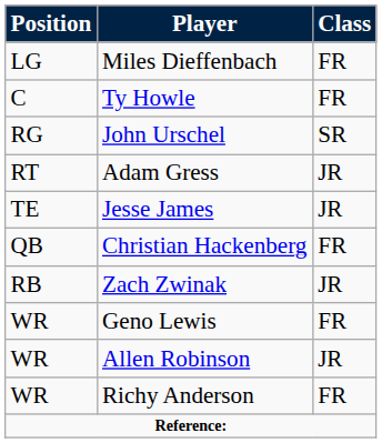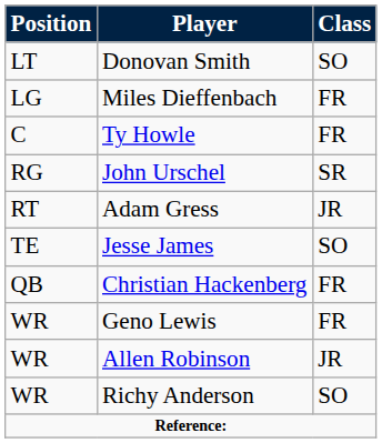+ row: LT | Donovan Smith | SO
Jesse James | Class: JR -> SO
- row: RB | Zach Zwinak | JR
Richy Anderson | Class: FR -> SO
